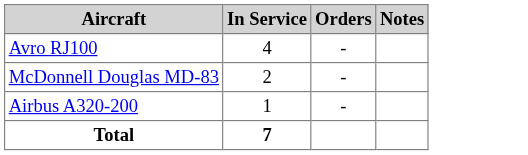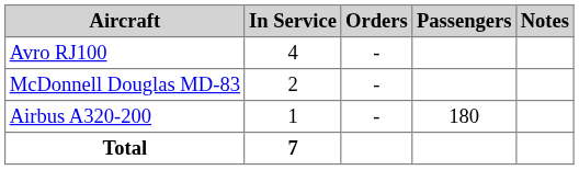+ column: Passengers | 180
